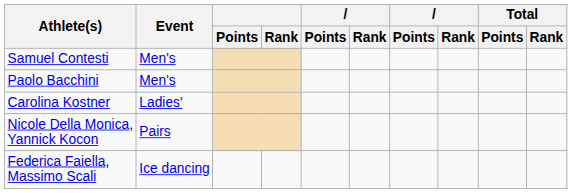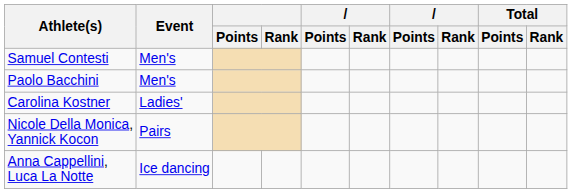- row: Federica Faiella, Massimo Scali | Ice dancing
+ row: Anna Cappellini, Luca La Notte | Ice dancing
